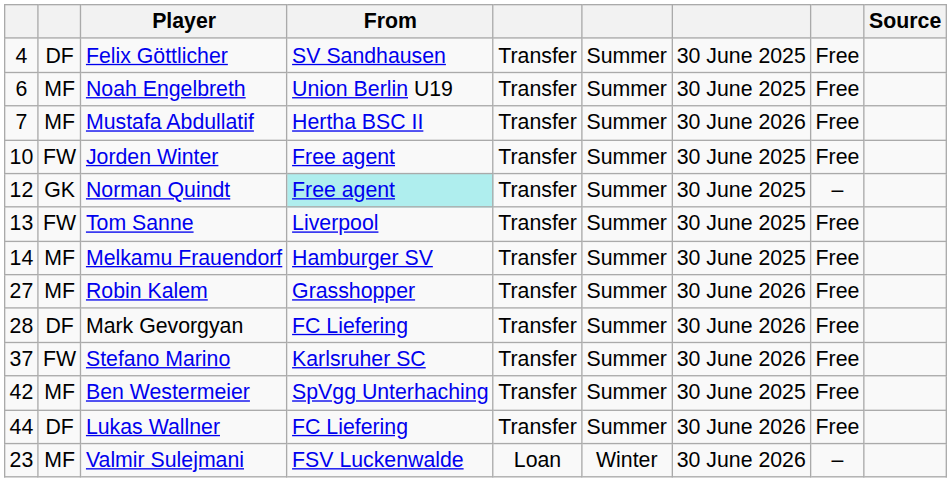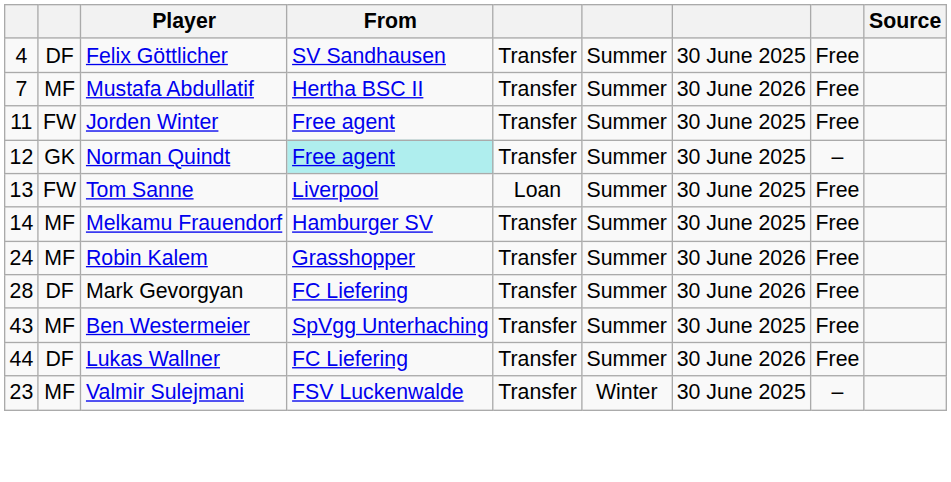- row: 6 | MF | Noah Engelbreth | Union Berlin U19 | Transfer | Summer | 30 June 2025 | Free
Jorden Winter | column 1: 10 -> 11
Tom Sanne | column 5: Transfer -> Loan
Robin Kalem | column 1: 27 -> 24
- row: 37 | FW | Stefano Marino | Karlsruher SC | Transfer | Summer | 30 June 2026 | Free
Ben Westermeier | column 1: 42 -> 43
Valmir Sulejmani | column 5: Loan -> Transfer
Valmir Sulejmani | column 7: 30 June 2026 -> 30 June 2025
